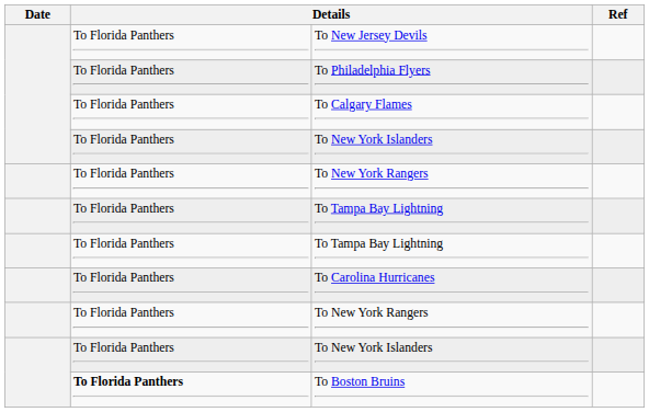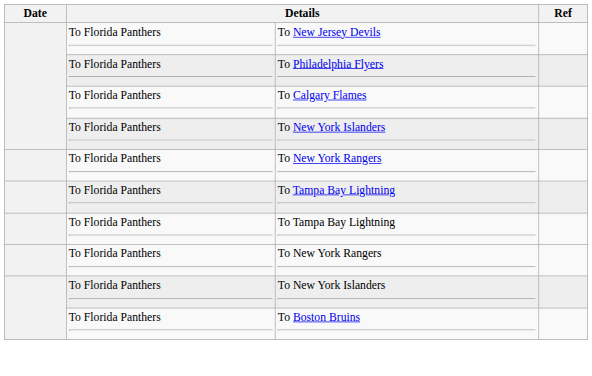- row: To Florida Panthers | To Carolina Hurricanes
To Boston Bruins | column 2: bold -> normal
